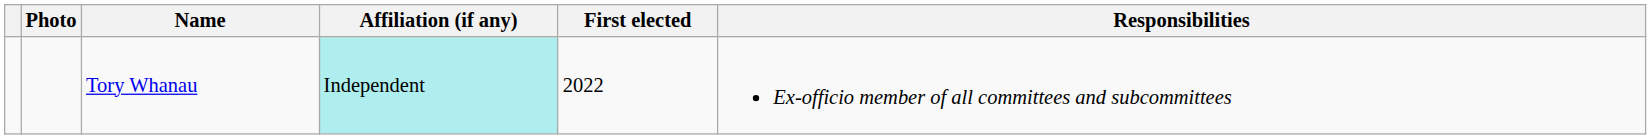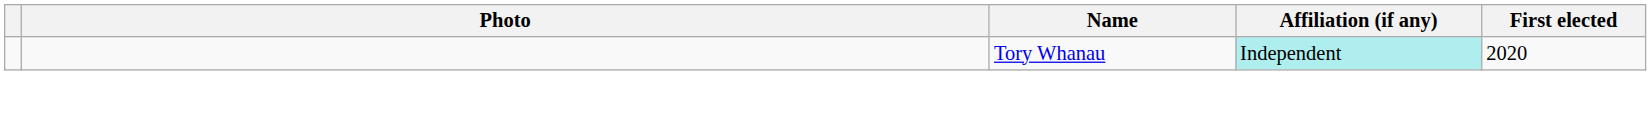- column: Responsibilities | Ex-officio member of all committees and subcommittees
Tory Whanau | First elected: 2022 -> 2020
